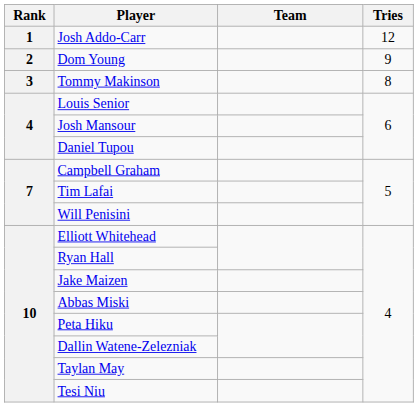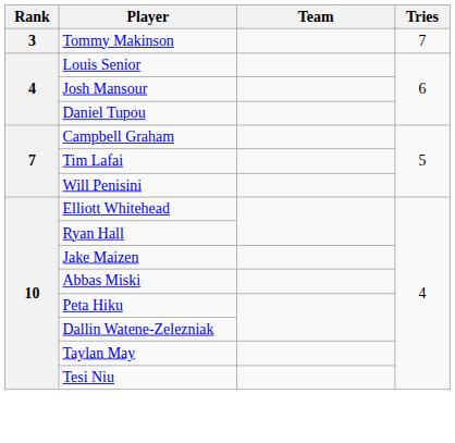- row: 1 | Josh Addo-Carr | 12
- row: 2 | Dom Young | 9
Tommy Makinson | Tries: 8 -> 7
